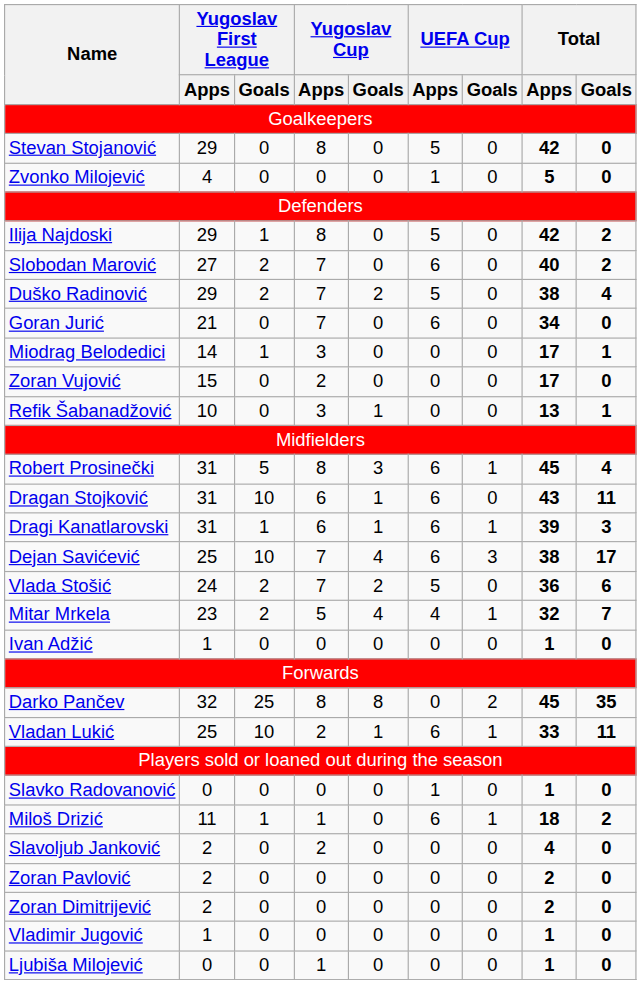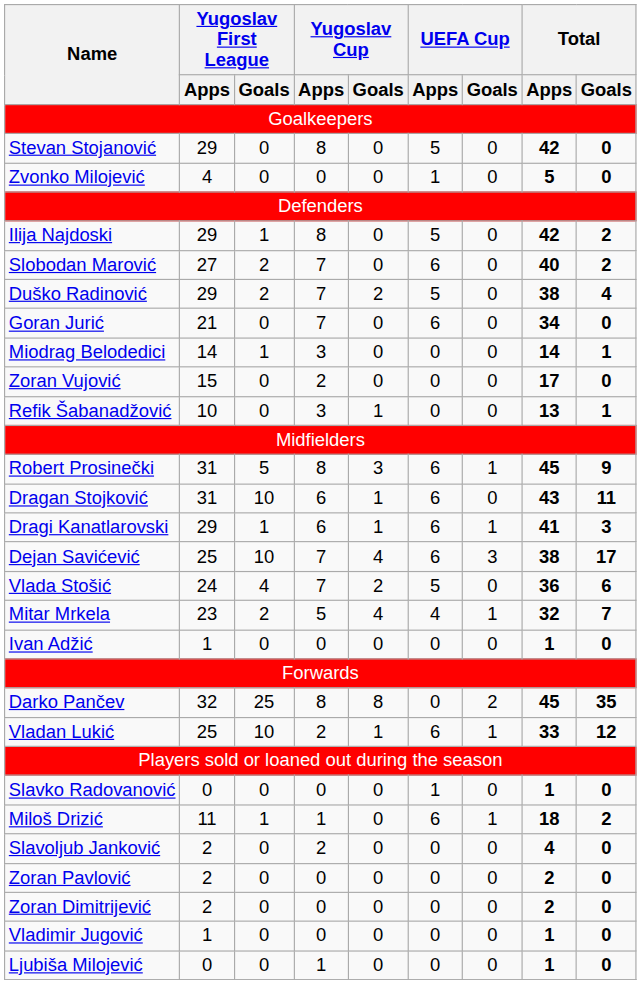Miodrag Belodedici | Total / Apps: 17 -> 14
Robert Prosinečki | Total / Goals: 4 -> 9
Dragi Kanatlarovski | Yugoslav First League / Apps: 31 -> 29
Dragi Kanatlarovski | Total / Apps: 39 -> 41
Vlada Stošić | Yugoslav First League / Goals: 2 -> 4
Vladan Lukić | Total / Goals: 11 -> 12
